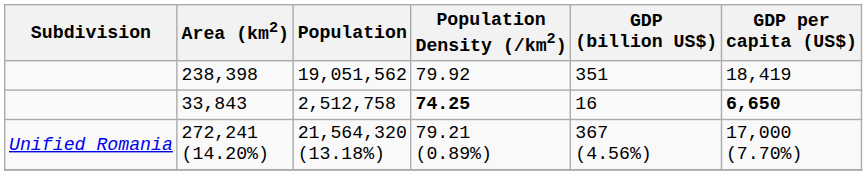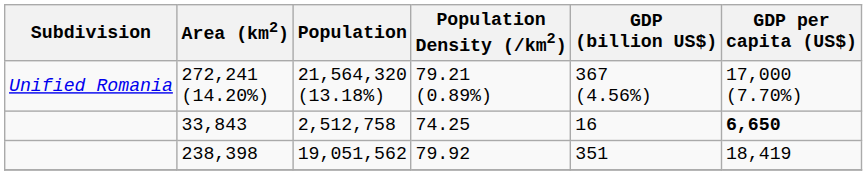rows swapped: 238,398 <-> 272,241 (14.20%)
33,843 | Population Density (/km2): bold -> normal
